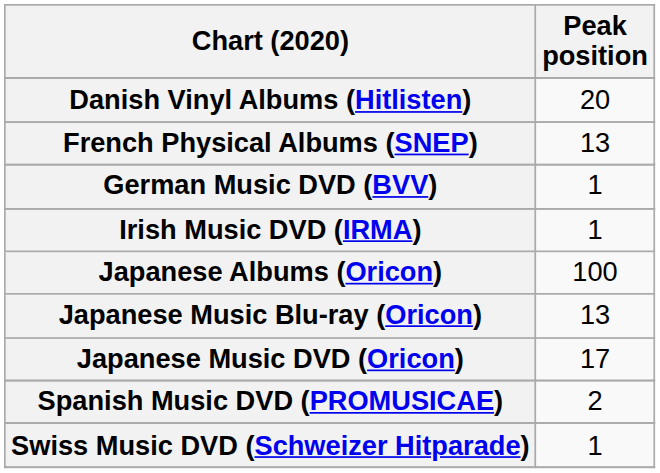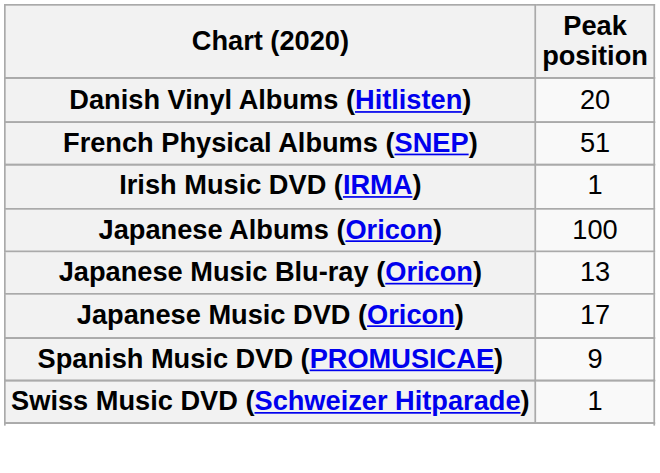French Physical Albums (SNEP) | Peak position: 13 -> 51
- row: German Music DVD (BVV) | 1
Spanish Music DVD (PROMUSICAE) | Peak position: 2 -> 9
